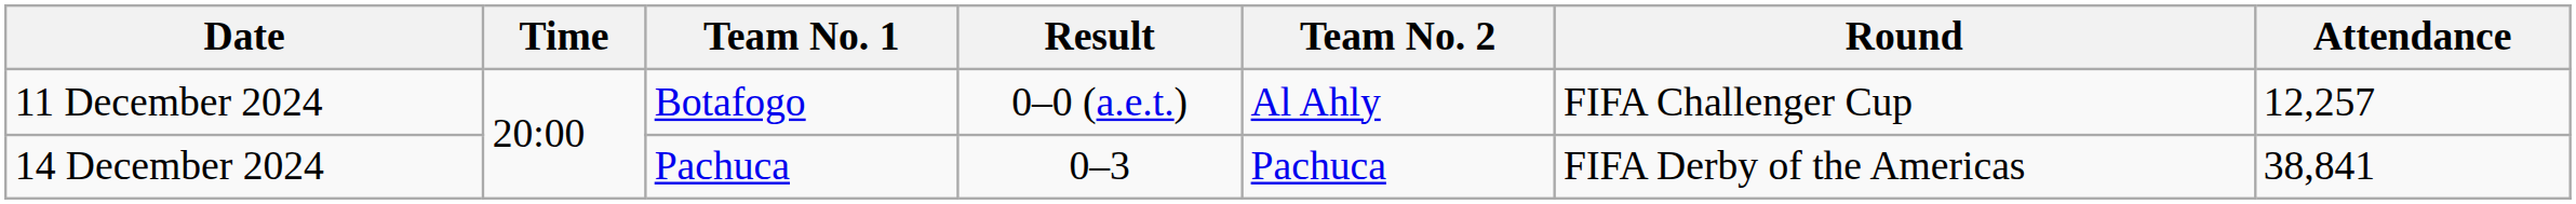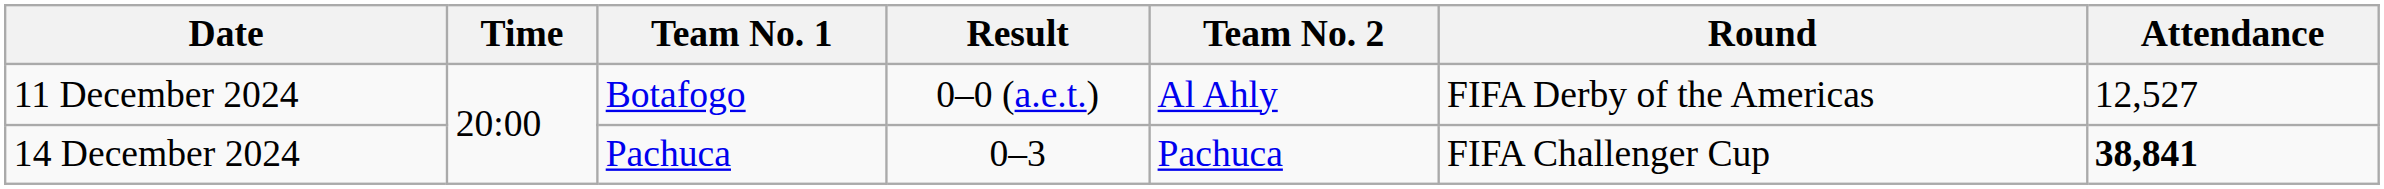11 December 2024 | Round: FIFA Challenger Cup -> FIFA Derby of the Americas
11 December 2024 | Attendance: 12,257 -> 12,527
14 December 2024 | Round: FIFA Derby of the Americas -> FIFA Challenger Cup
14 December 2024 | Attendance: normal -> bold
